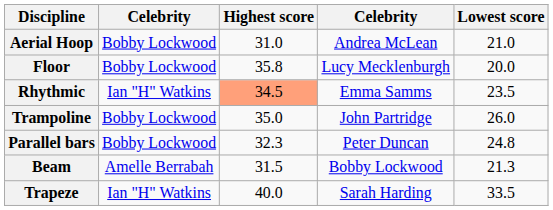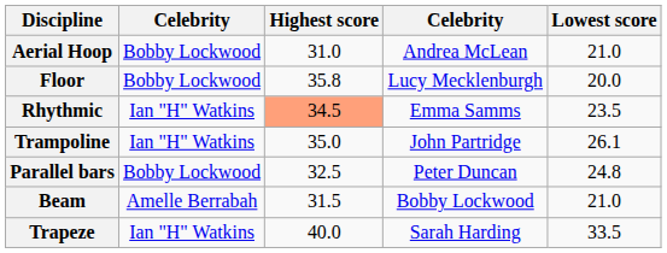Trampoline | column 2: Bobby Lockwood -> Ian "H" Watkins
Trampoline | Lowest score: 26.0 -> 26.1
Parallel bars | Highest score: 32.3 -> 32.5
Beam | Lowest score: 21.3 -> 21.0
